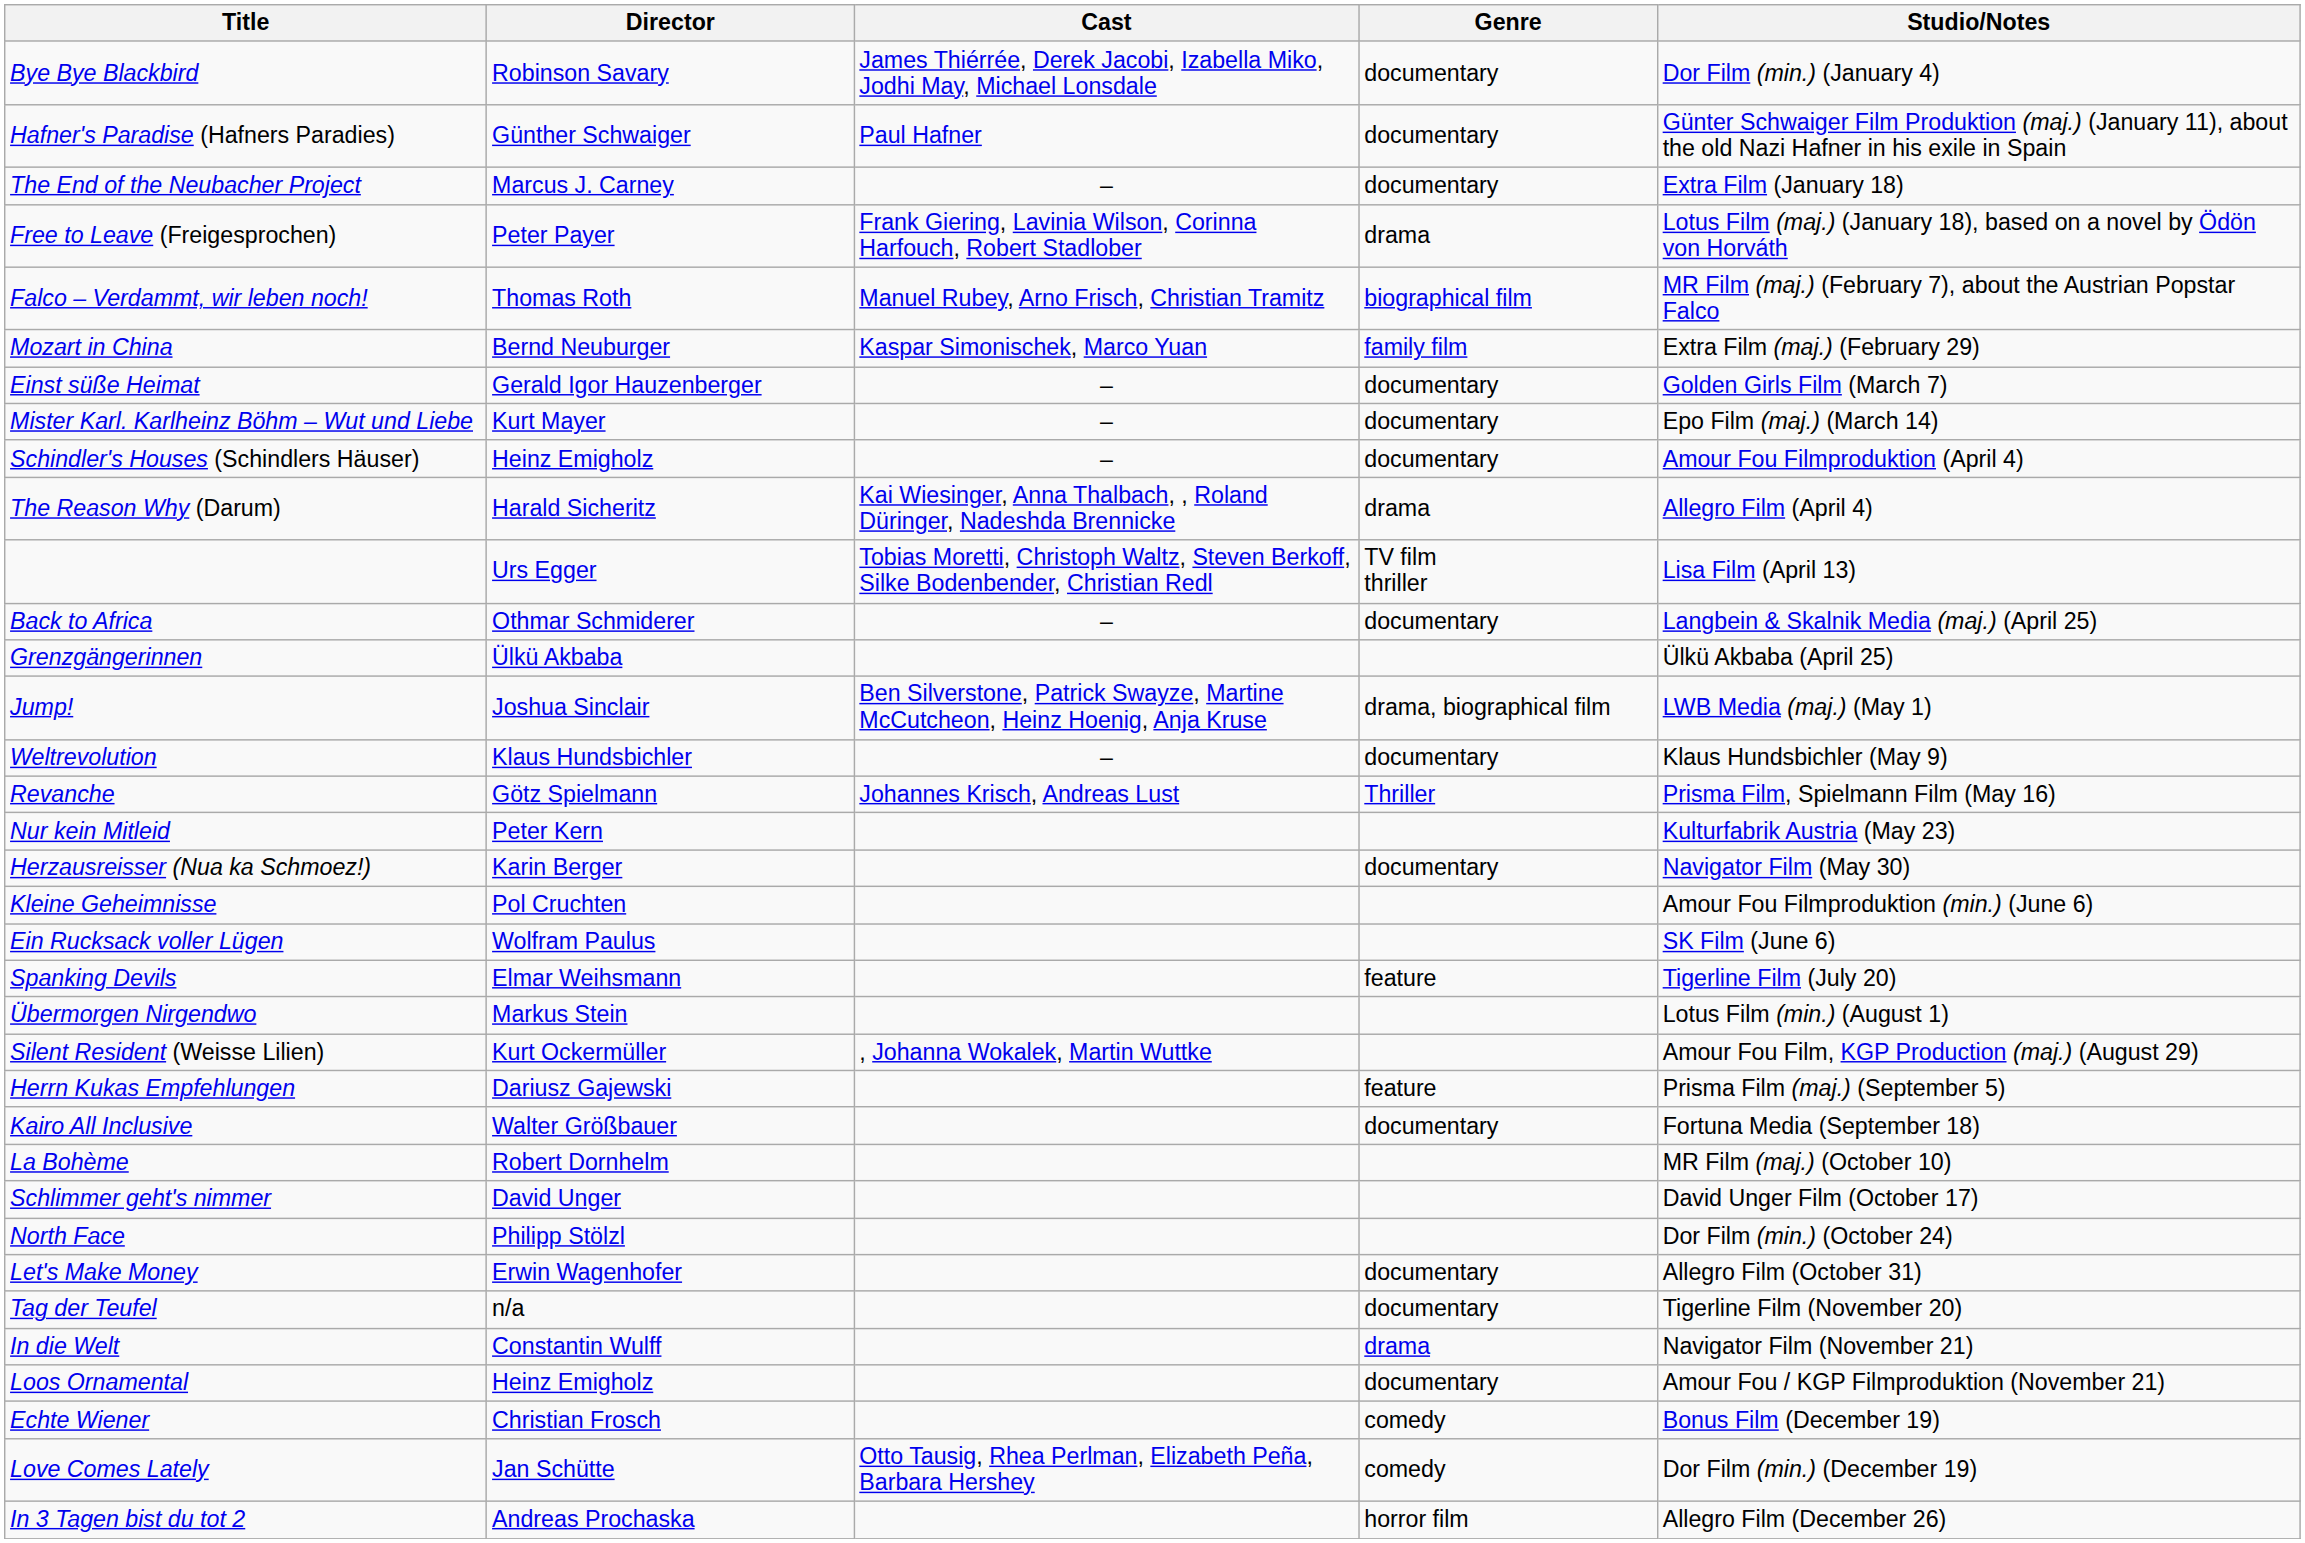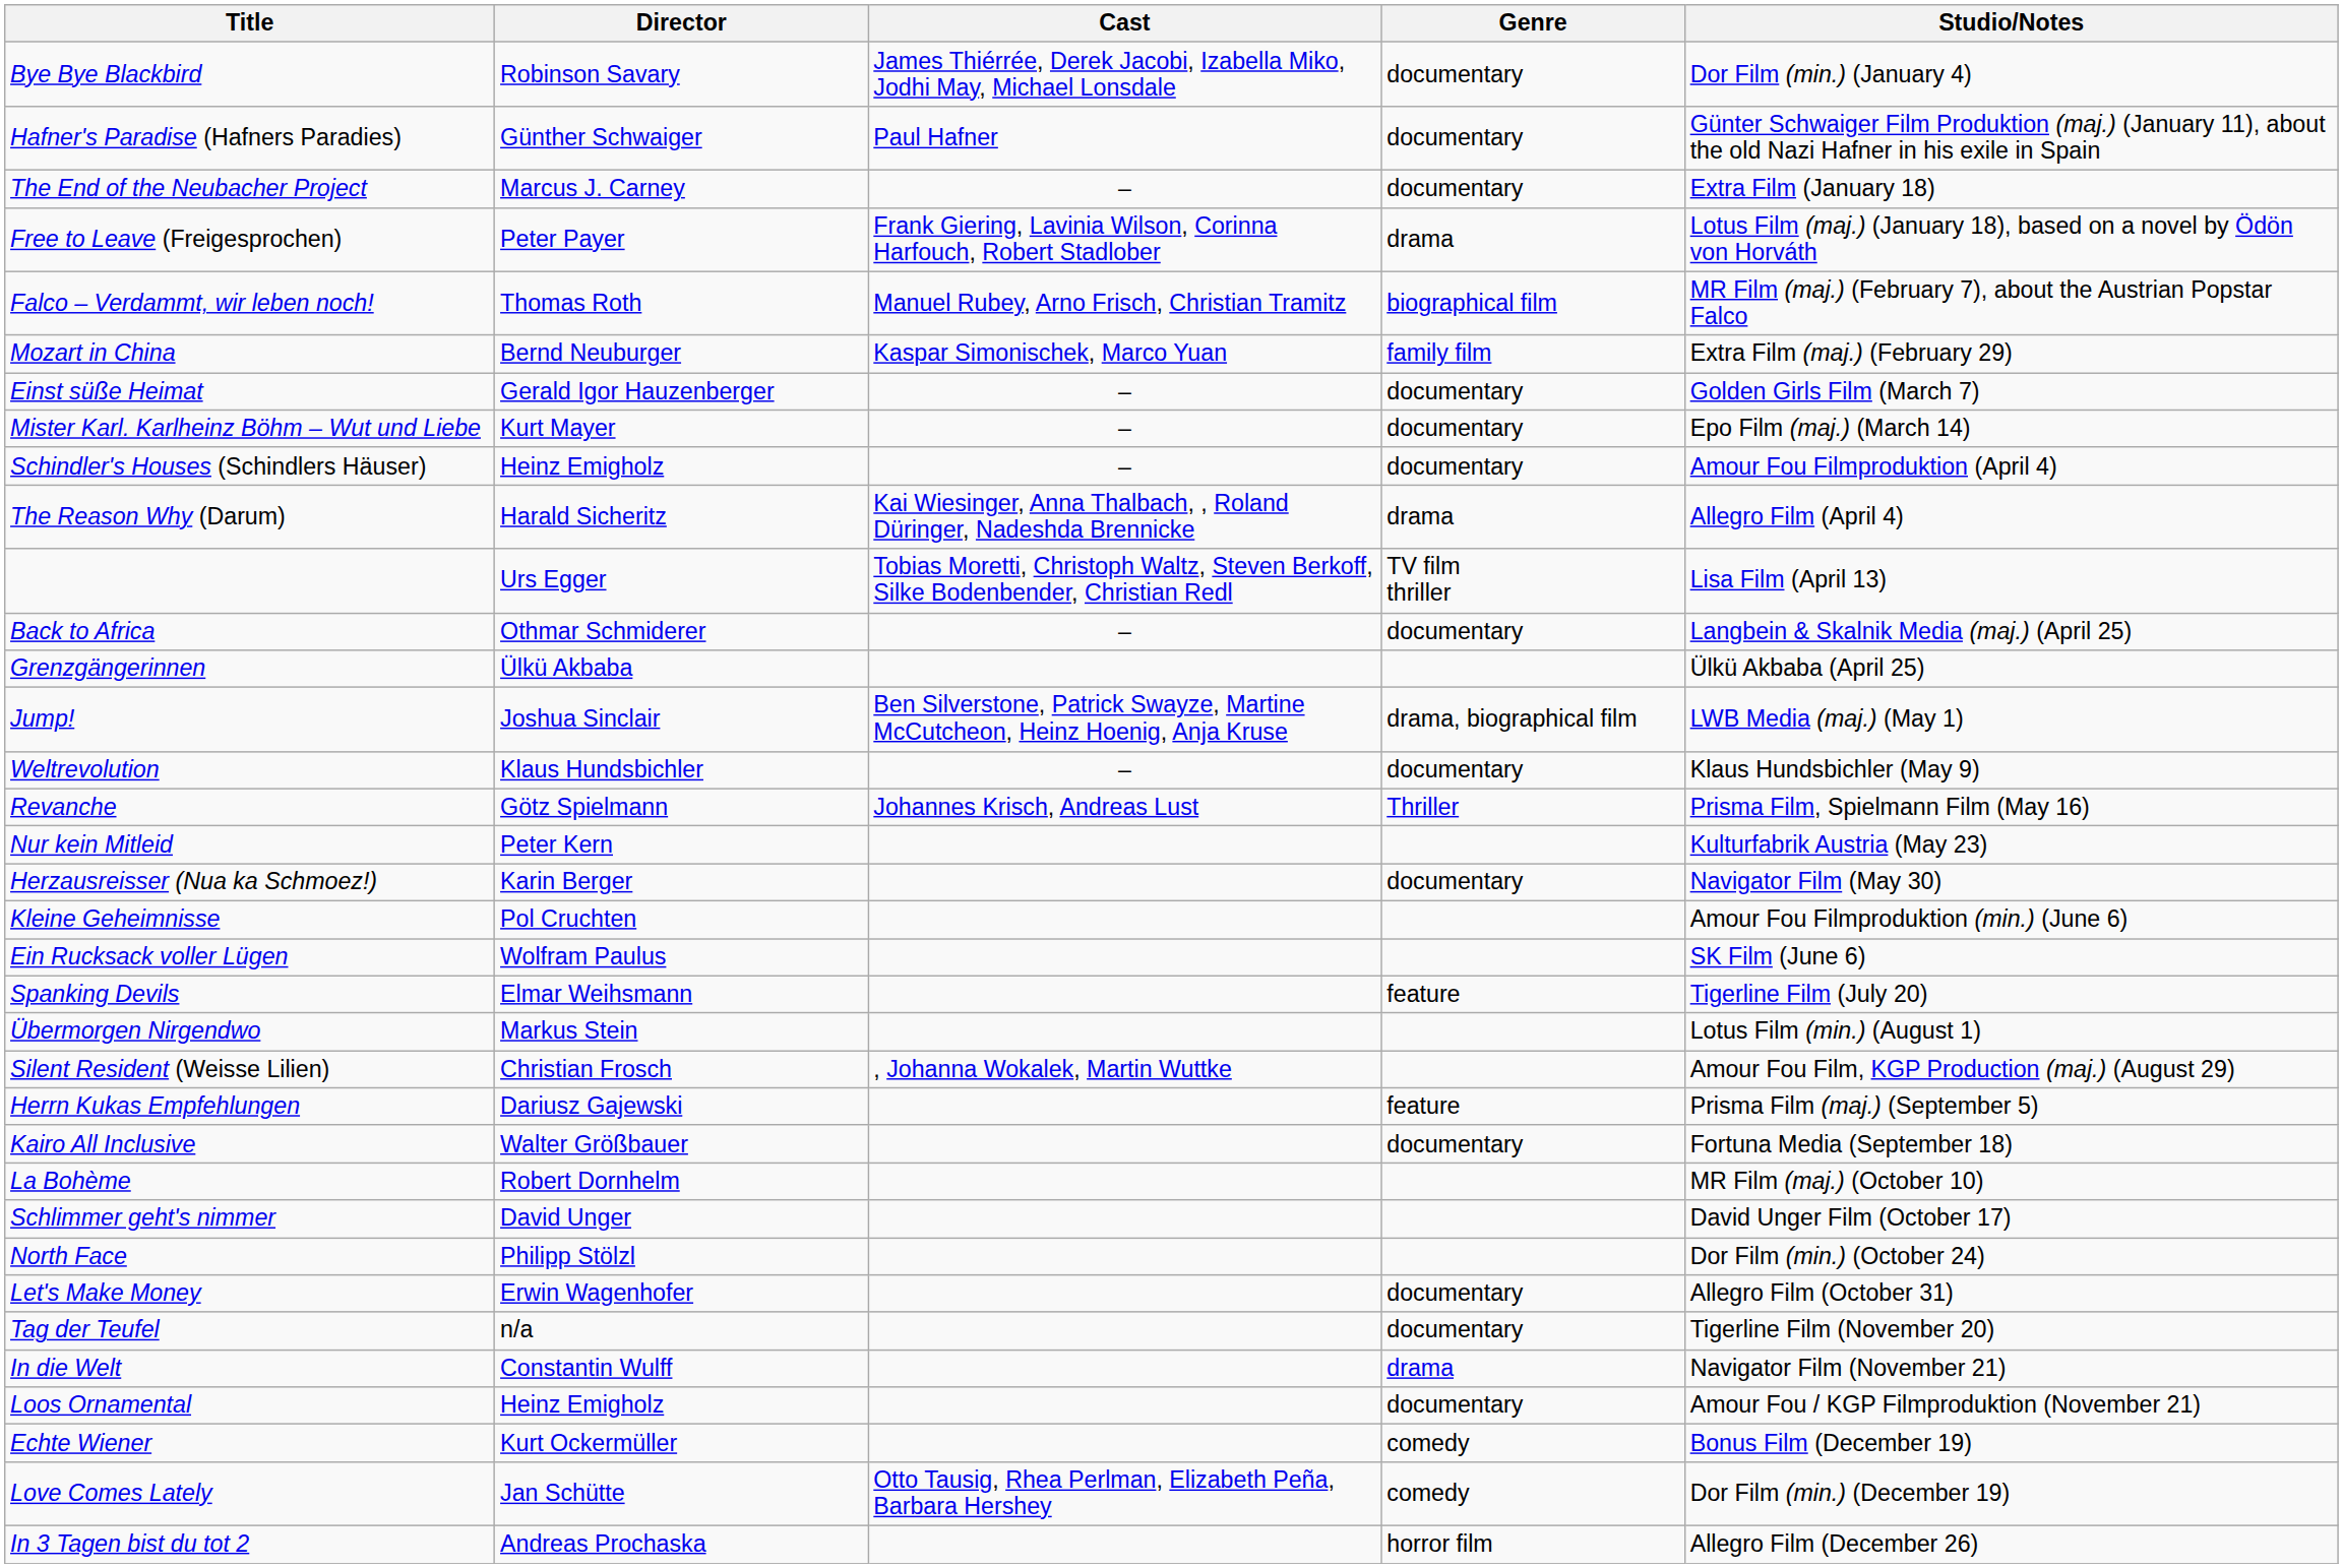Silent Resident (Weisse Lilien) | Director: Kurt Ockermüller -> Christian Frosch
Echte Wiener | Director: Christian Frosch -> Kurt Ockermüller
